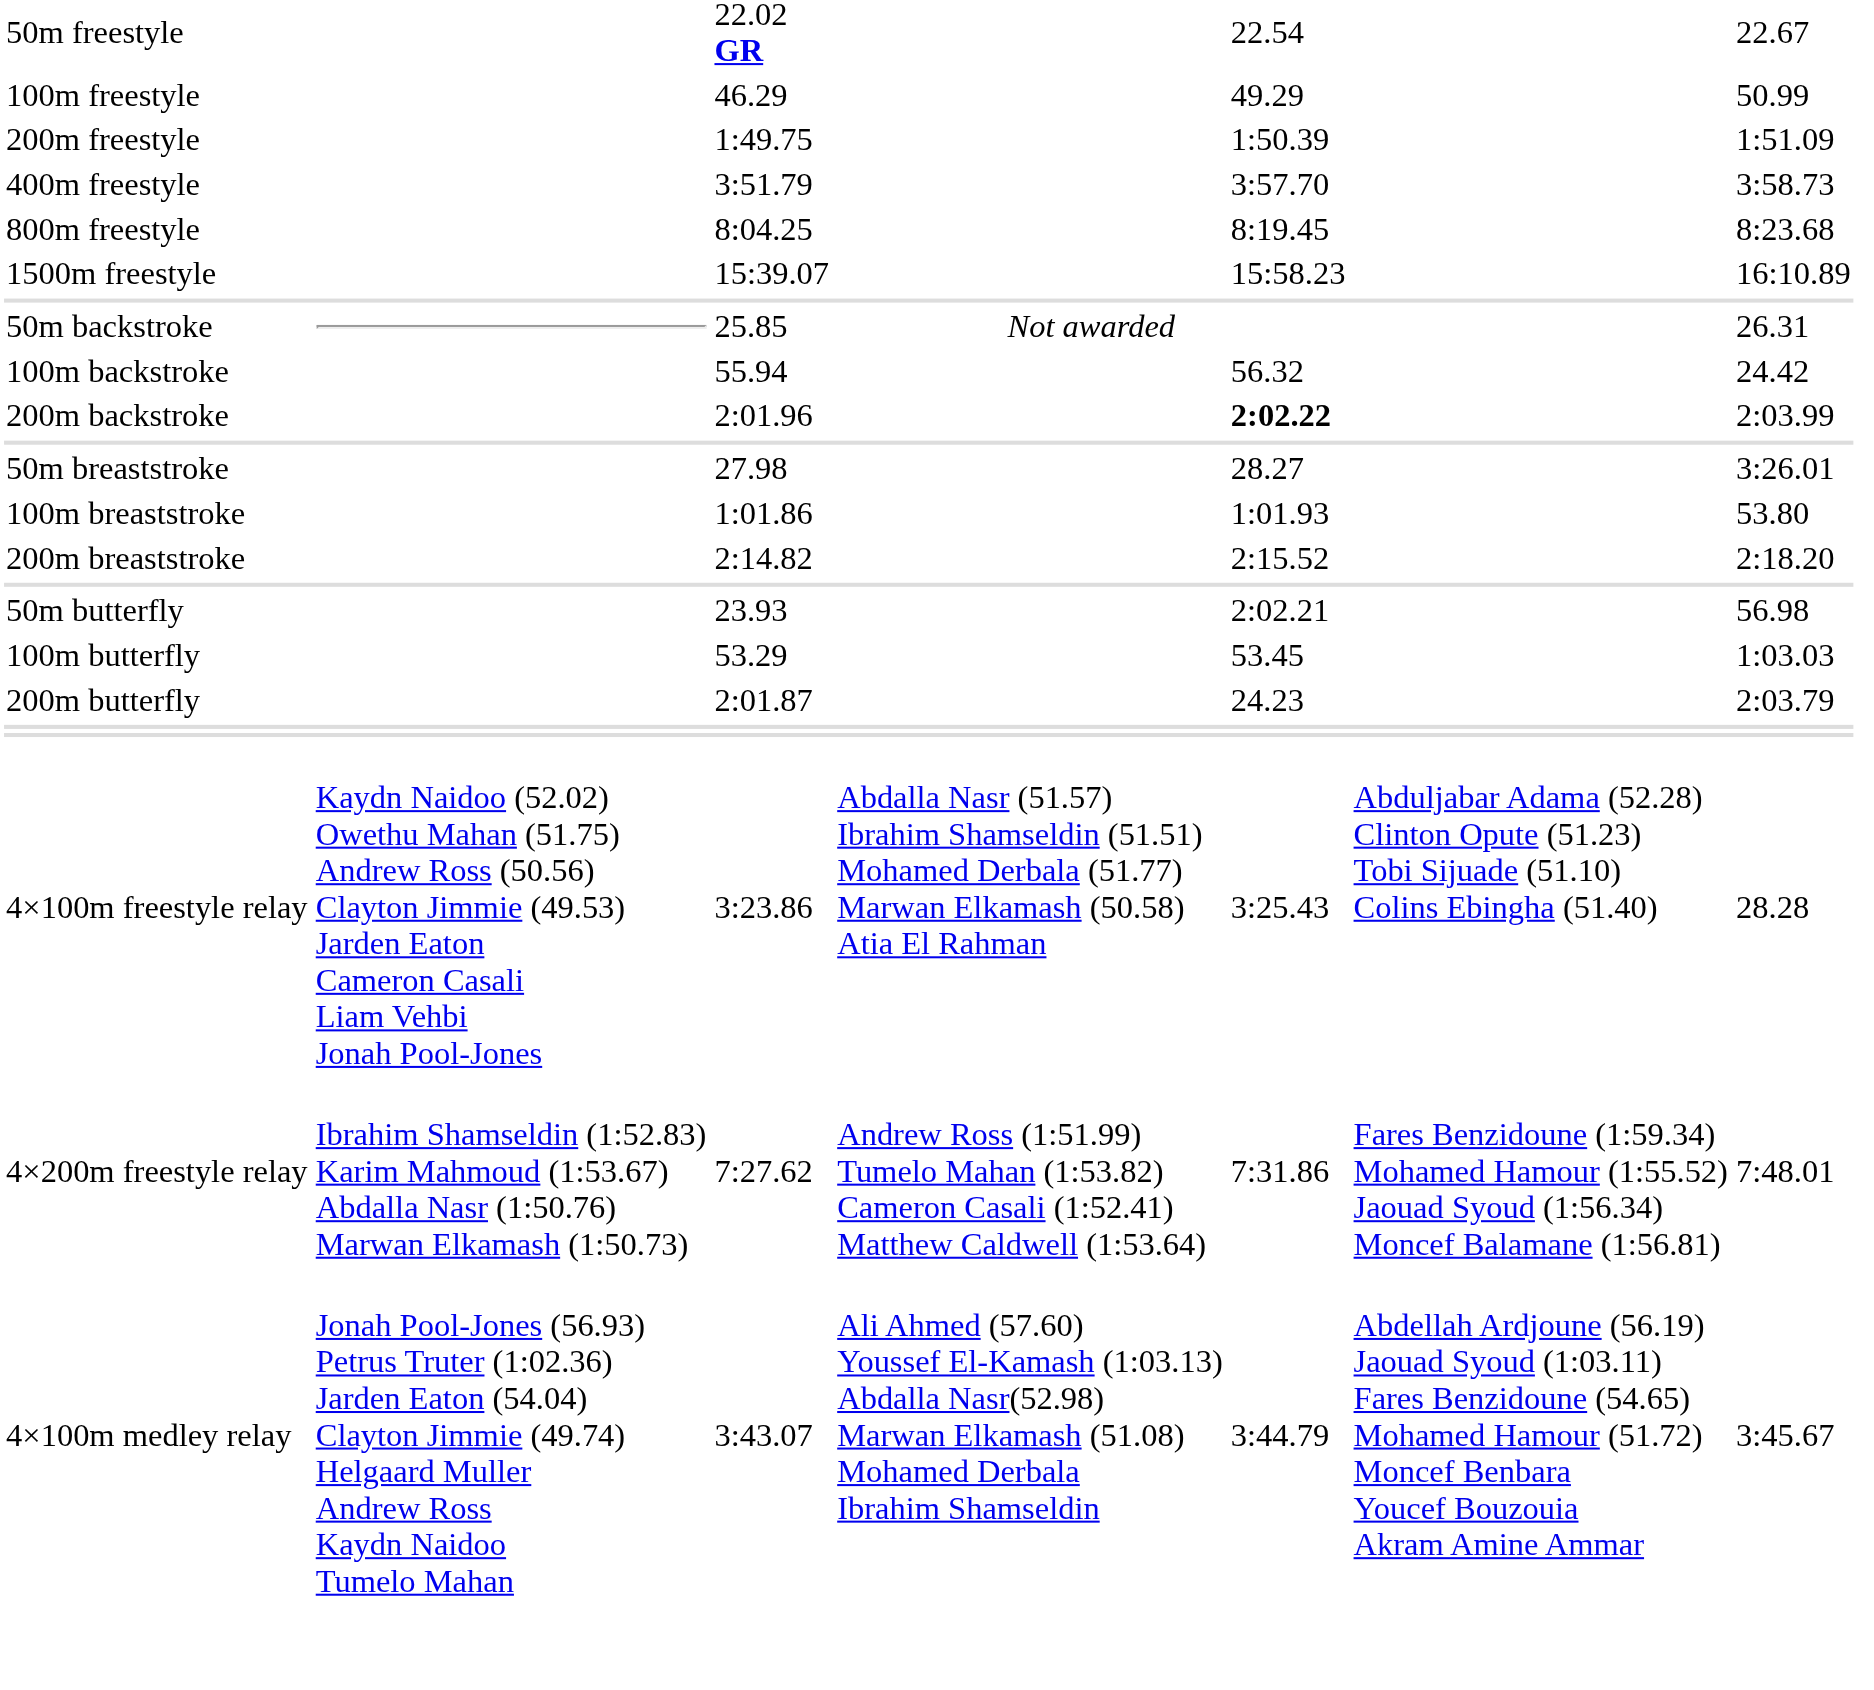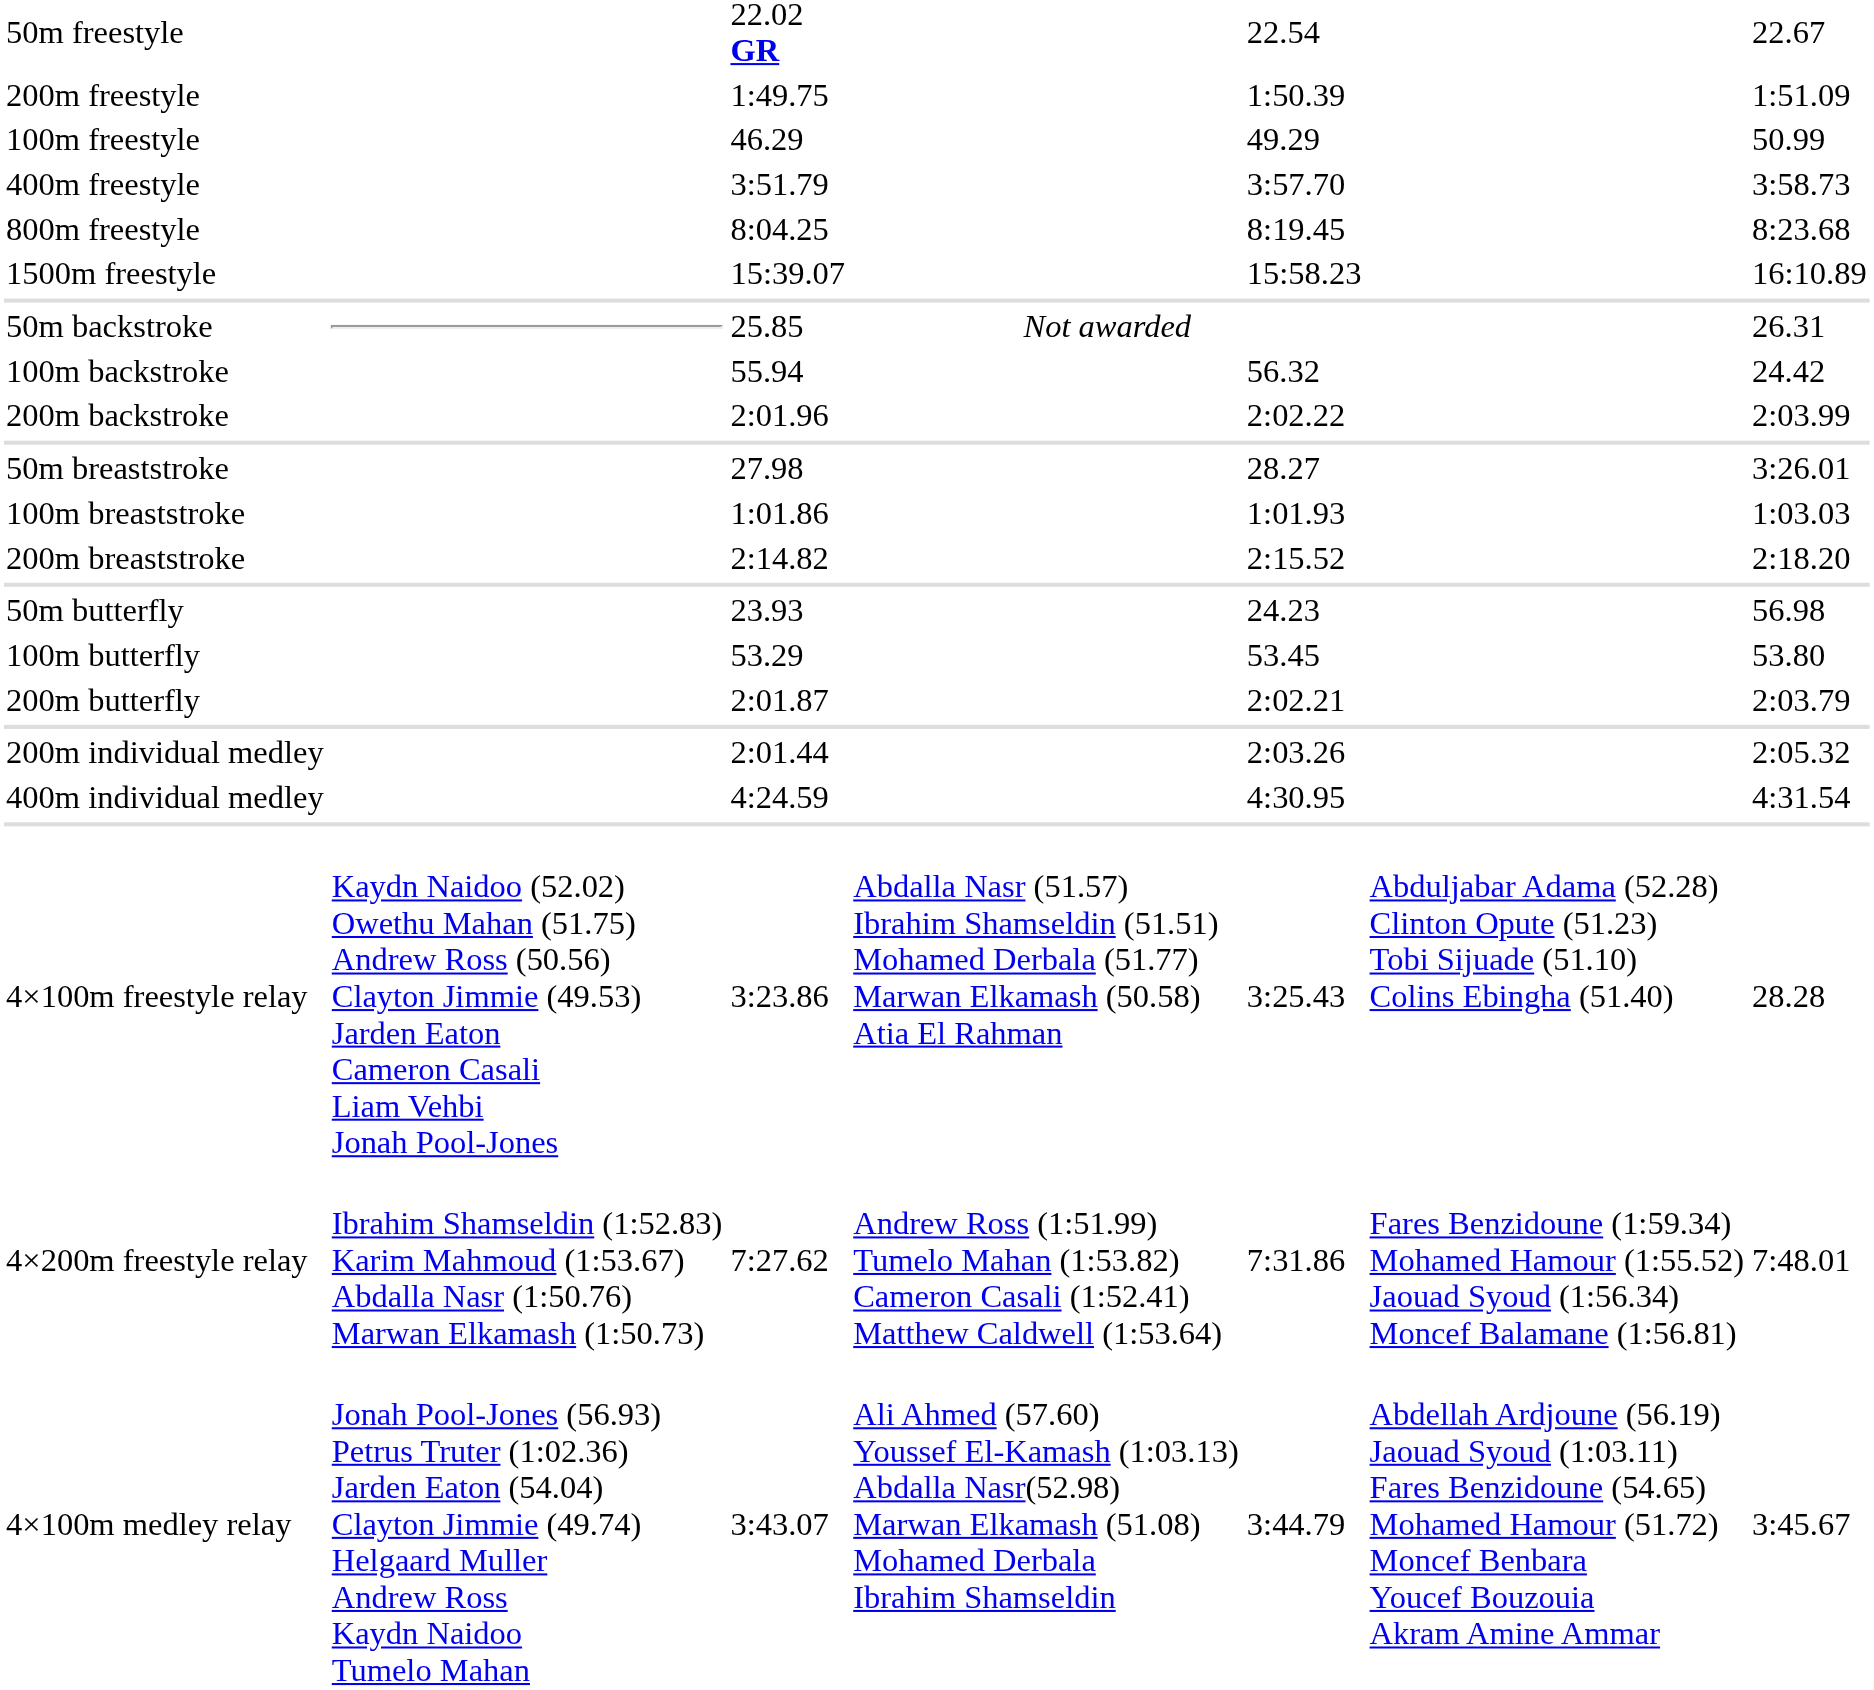rows swapped: 100m freestyle <-> 200m freestyle
200m backstroke | column 5: bold -> normal
100m breaststroke | column 7: 53.80 -> 1:03.03
50m butterfly | column 5: 2:02.21 -> 24.23
100m butterfly | column 7: 1:03.03 -> 53.80
200m butterfly | column 5: 24.23 -> 2:02.21
+ row: 200m individual medley | 2:01.44 | 2:03.26 | 2:05.32
+ row: 400m individual medley | 4:24.59 | 4:30.95 | 4:31.54
